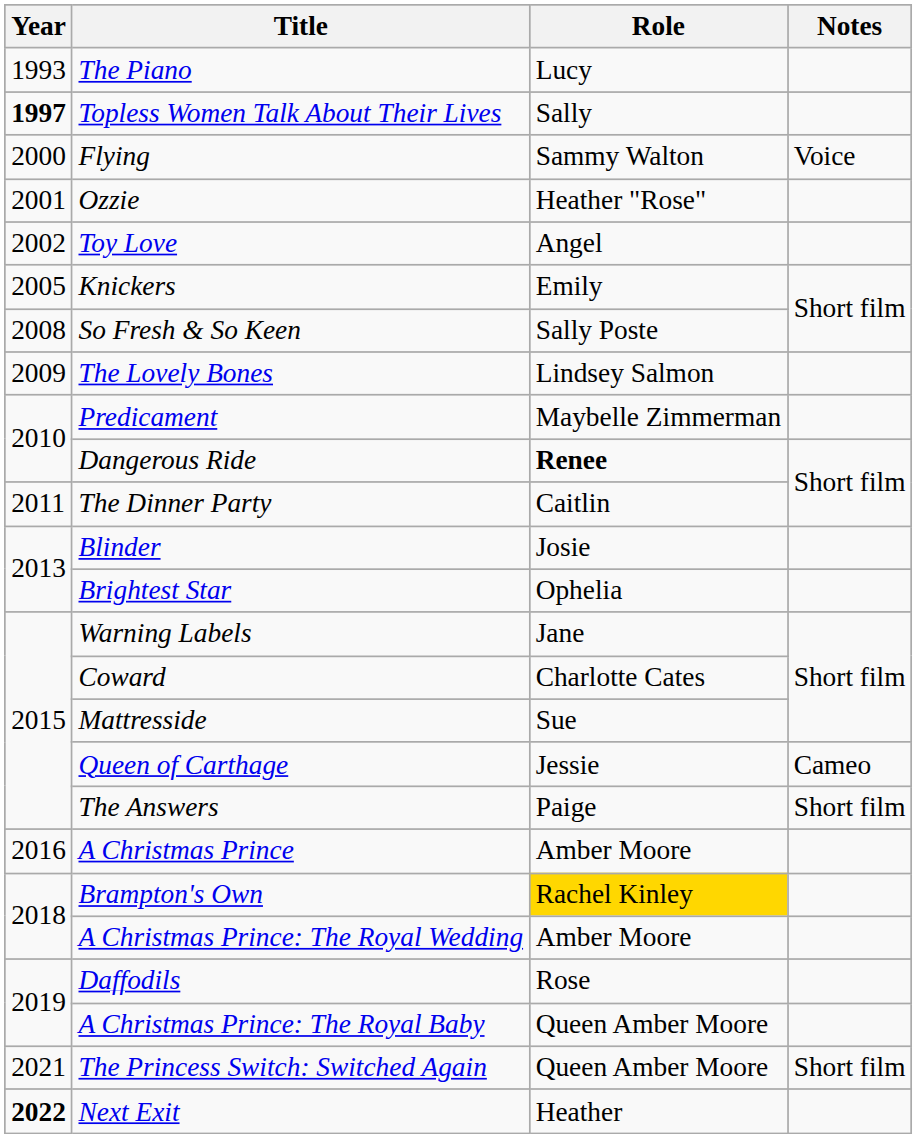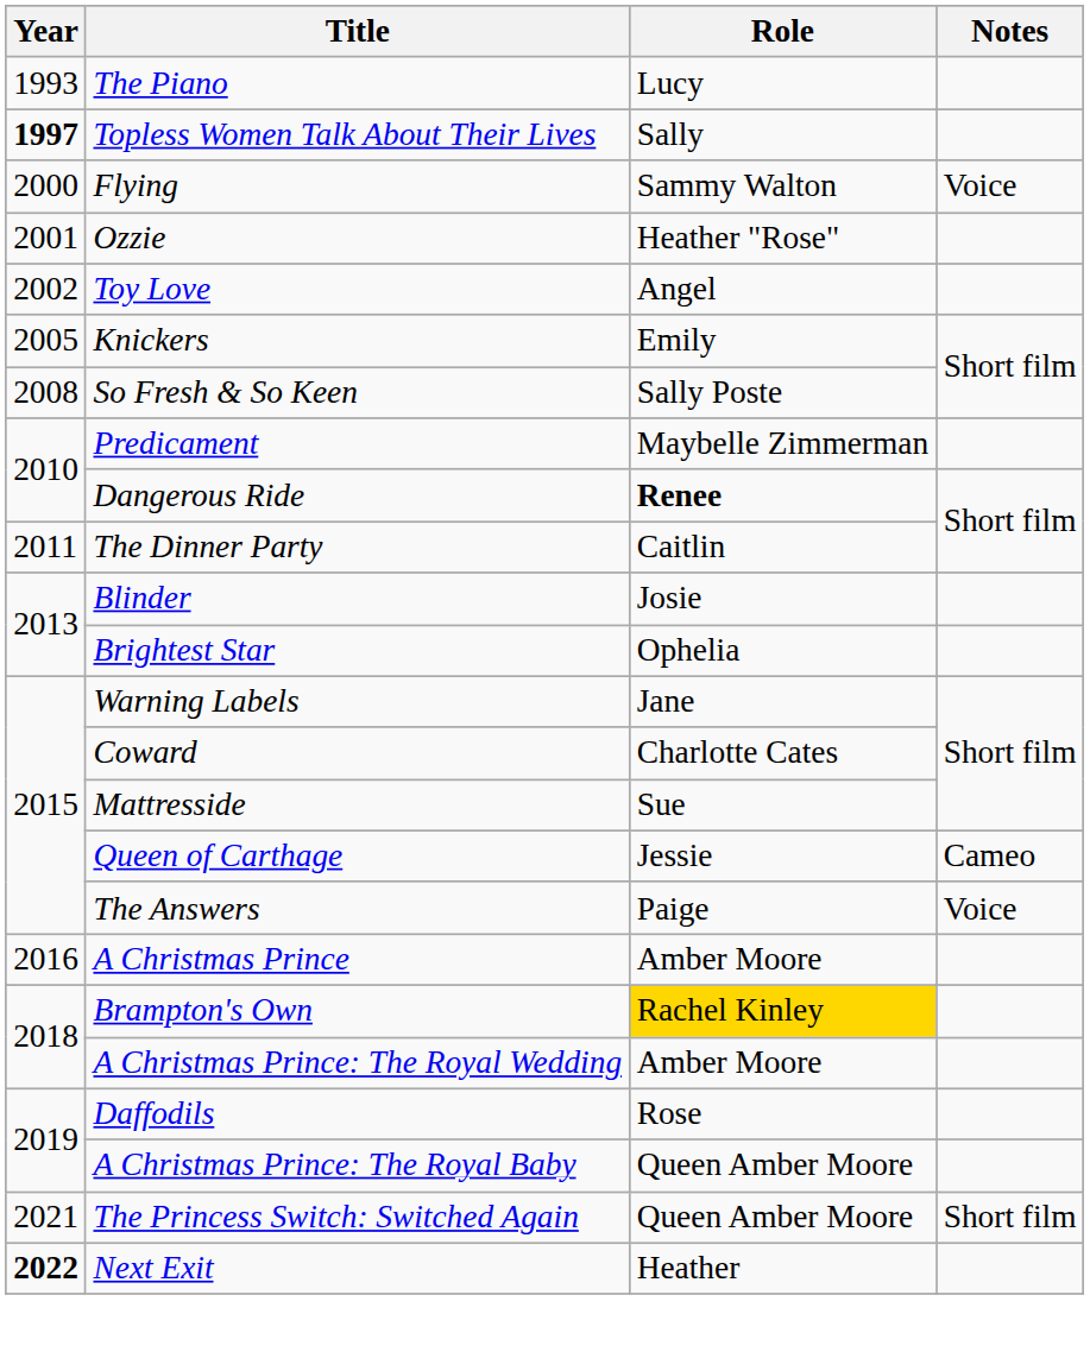- row: 2009 | The Lovely Bones | Lindsey Salmon
The Answers | Notes: Short film -> Voice
